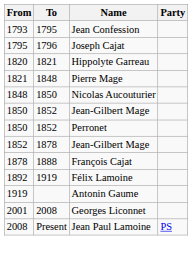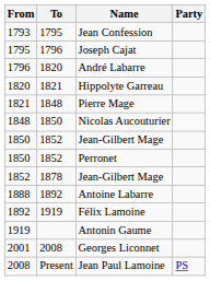+ row: 1796 | 1820 | André Labarre
- row: 1878 | 1888 | François Cajat
+ row: 1888 | 1892 | Antoine Labarre
